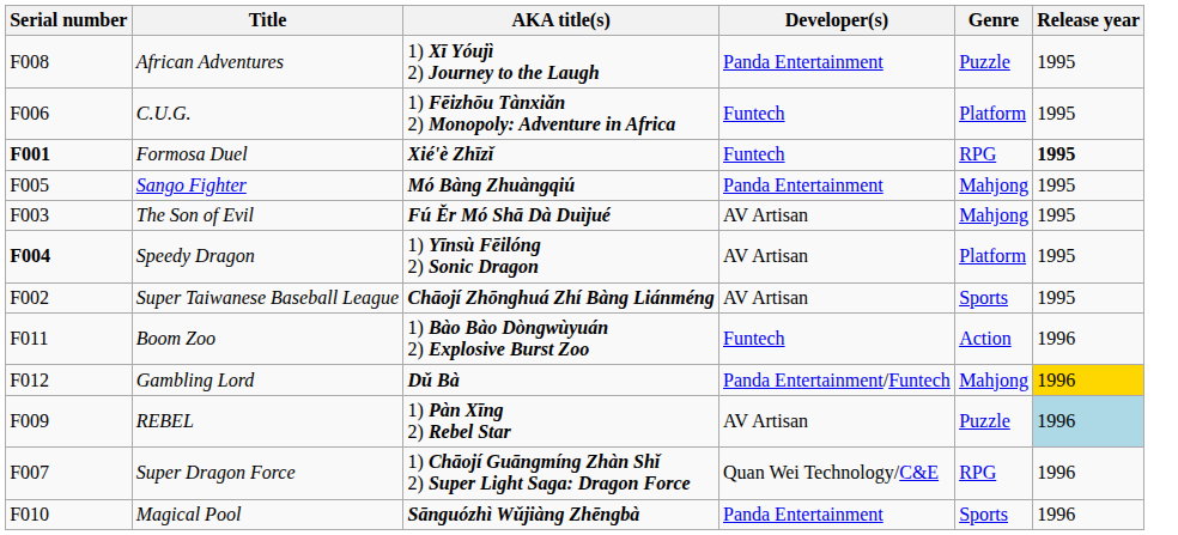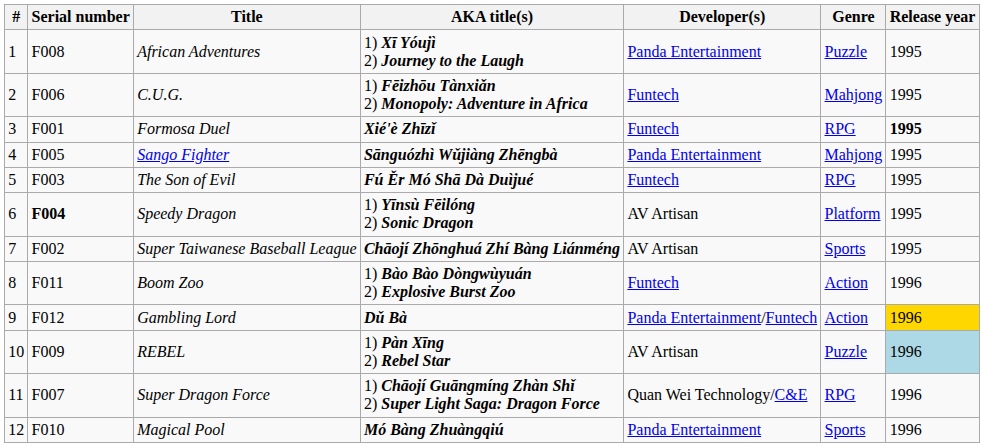+ column: # | 1 | 2 | 3 | 4 | 5 | 6 | 7 | 8 | 9 | 10 | 11 | 12
C.U.G. | Genre: Platform -> Mahjong
Formosa Duel | Serial number: bold -> normal
Sango Fighter | AKA title(s): Mó Bàng Zhuàngqiú -> Sānguózhì Wǔjiàng Zhēngbà
The Son of Evil | Developer(s): AV Artisan -> Funtech
The Son of Evil | Genre: Mahjong -> RPG
Gambling Lord | Genre: Mahjong -> Action
Magical Pool | AKA title(s): Sānguózhì Wǔjiàng Zhēngbà -> Mó Bàng Zhuàngqiú
